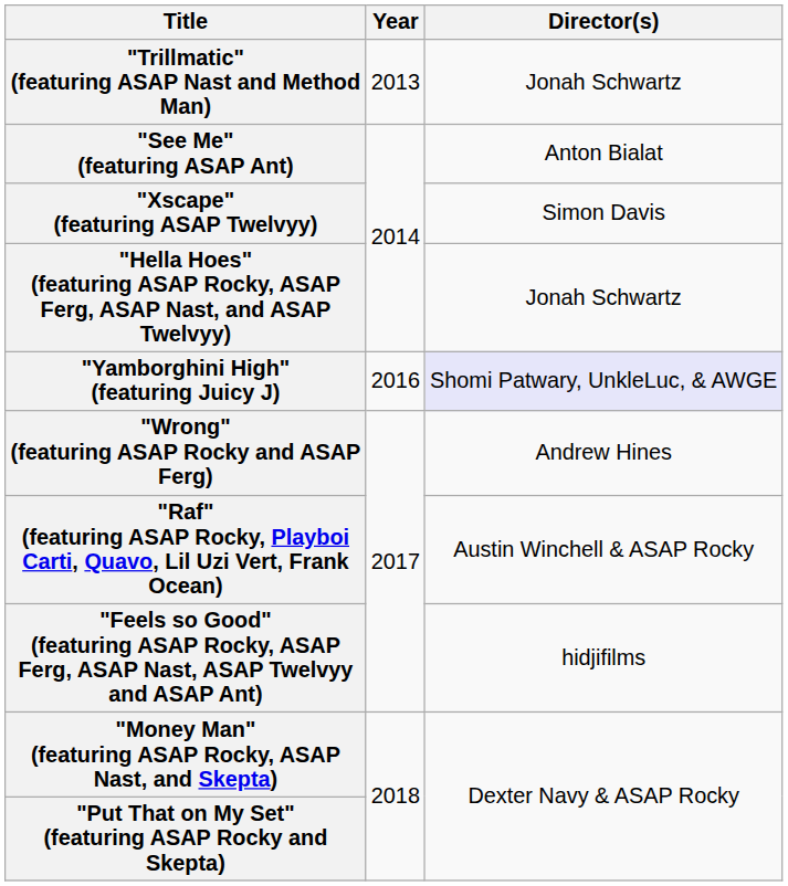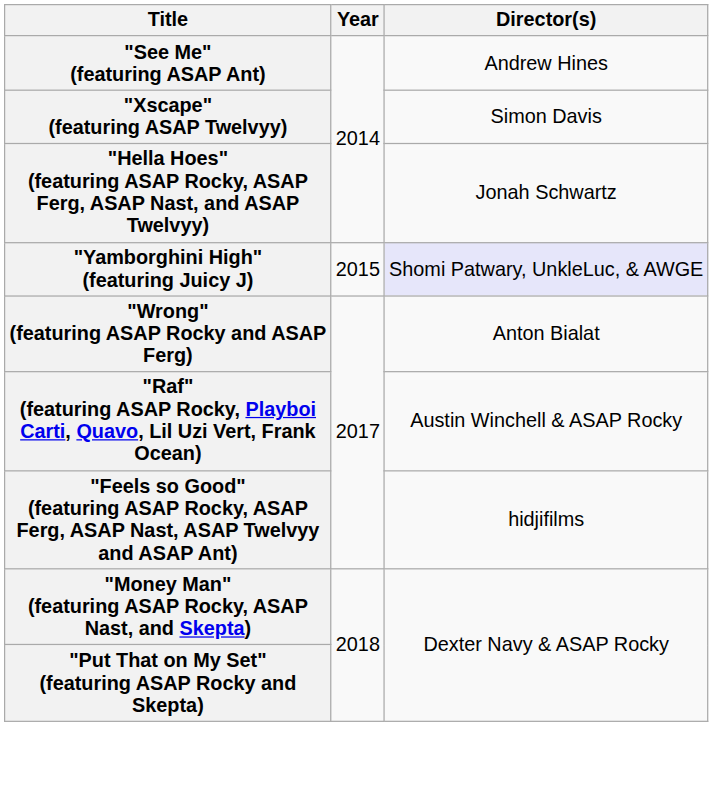- row: "Trillmatic" (featuring ASAP Nast and Method Man) | 2013 | Jonah Schwartz
"See Me" (featuring ASAP Ant) | Director(s): Anton Bialat -> Andrew Hines
"Yamborghini High" (featuring Juicy J) | Year: 2016 -> 2015
"Wrong" (featuring ASAP Rocky and ASAP Ferg) | Director(s): Andrew Hines -> Anton Bialat
